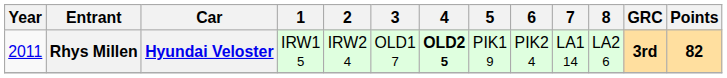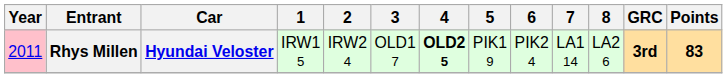Rhys Millen | Year: no background -> pink background
Rhys Millen | Points: 82 -> 83
